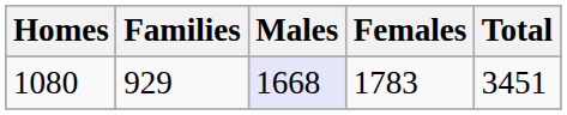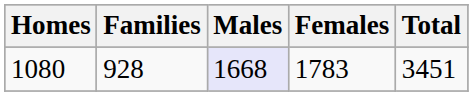1080 | Families: 929 -> 928
